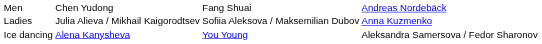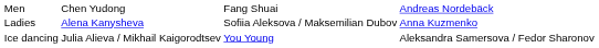Ladies | column 2: Julia Alieva / Mikhail Kaigorodtsev -> Alena Kanysheva
Ice dancing | column 2: Alena Kanysheva -> Julia Alieva / Mikhail Kaigorodtsev
